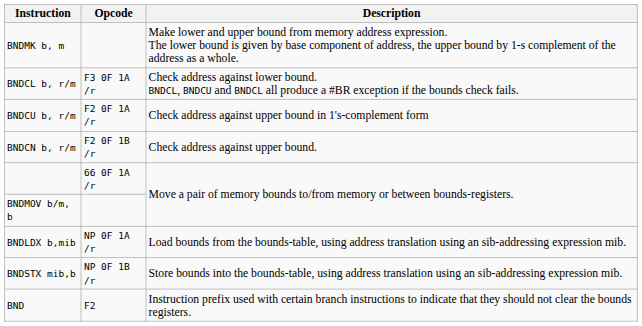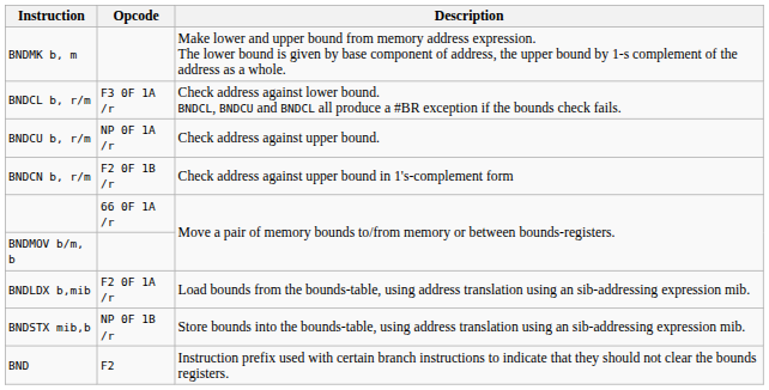BNDCU b, r/m | Opcode: F2 0F 1A /r -> NP 0F 1A /r
BNDCU b, r/m | Description: Check address against upper bound in 1's-complement form -> Check address against upper bound.
BNDCN b, r/m | Description: Check address against upper bound. -> Check address against upper bound in 1's-complement form
BNDLDX b,mib | Opcode: NP 0F 1A /r -> F2 0F 1A /r
